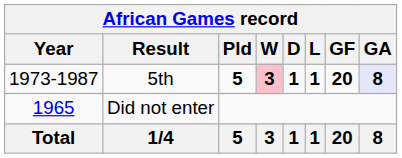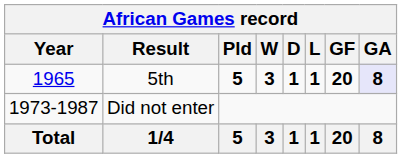5th | Year: 1973-1987 -> 1965
5th | W: pink background -> no background
Did not enter | Year: 1965 -> 1973-1987
